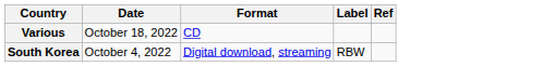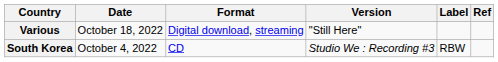+ column: Version | "Still Here" | Studio We : Recording #3
Various | Format: CD -> Digital download, streaming
South Korea | Format: Digital download, streaming -> CD
